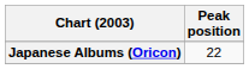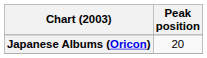Japanese Albums (Oricon) | Peak position: 22 -> 20
